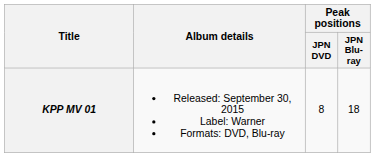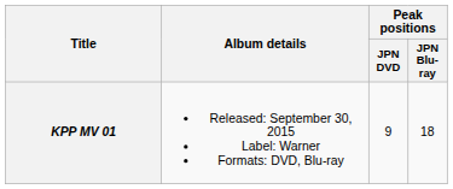KPP MV 01 | Peak positions / JPN DVD: 8 -> 9
